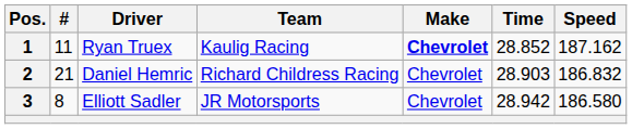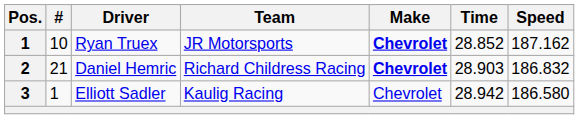Ryan Truex | #: 11 -> 10
Ryan Truex | Team: Kaulig Racing -> JR Motorsports
Daniel Hemric | Make: normal -> bold
Elliott Sadler | #: 8 -> 1
Elliott Sadler | Team: JR Motorsports -> Kaulig Racing
